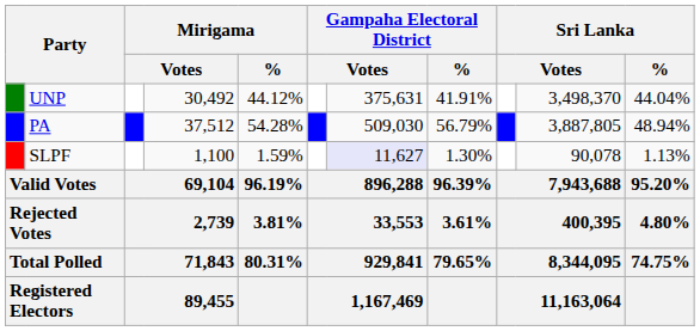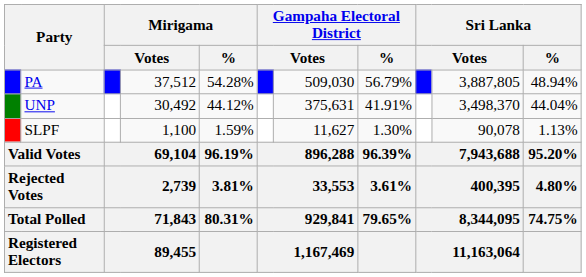rows swapped: PA <-> UNP
SLPF | column 7: lavender background -> no background
